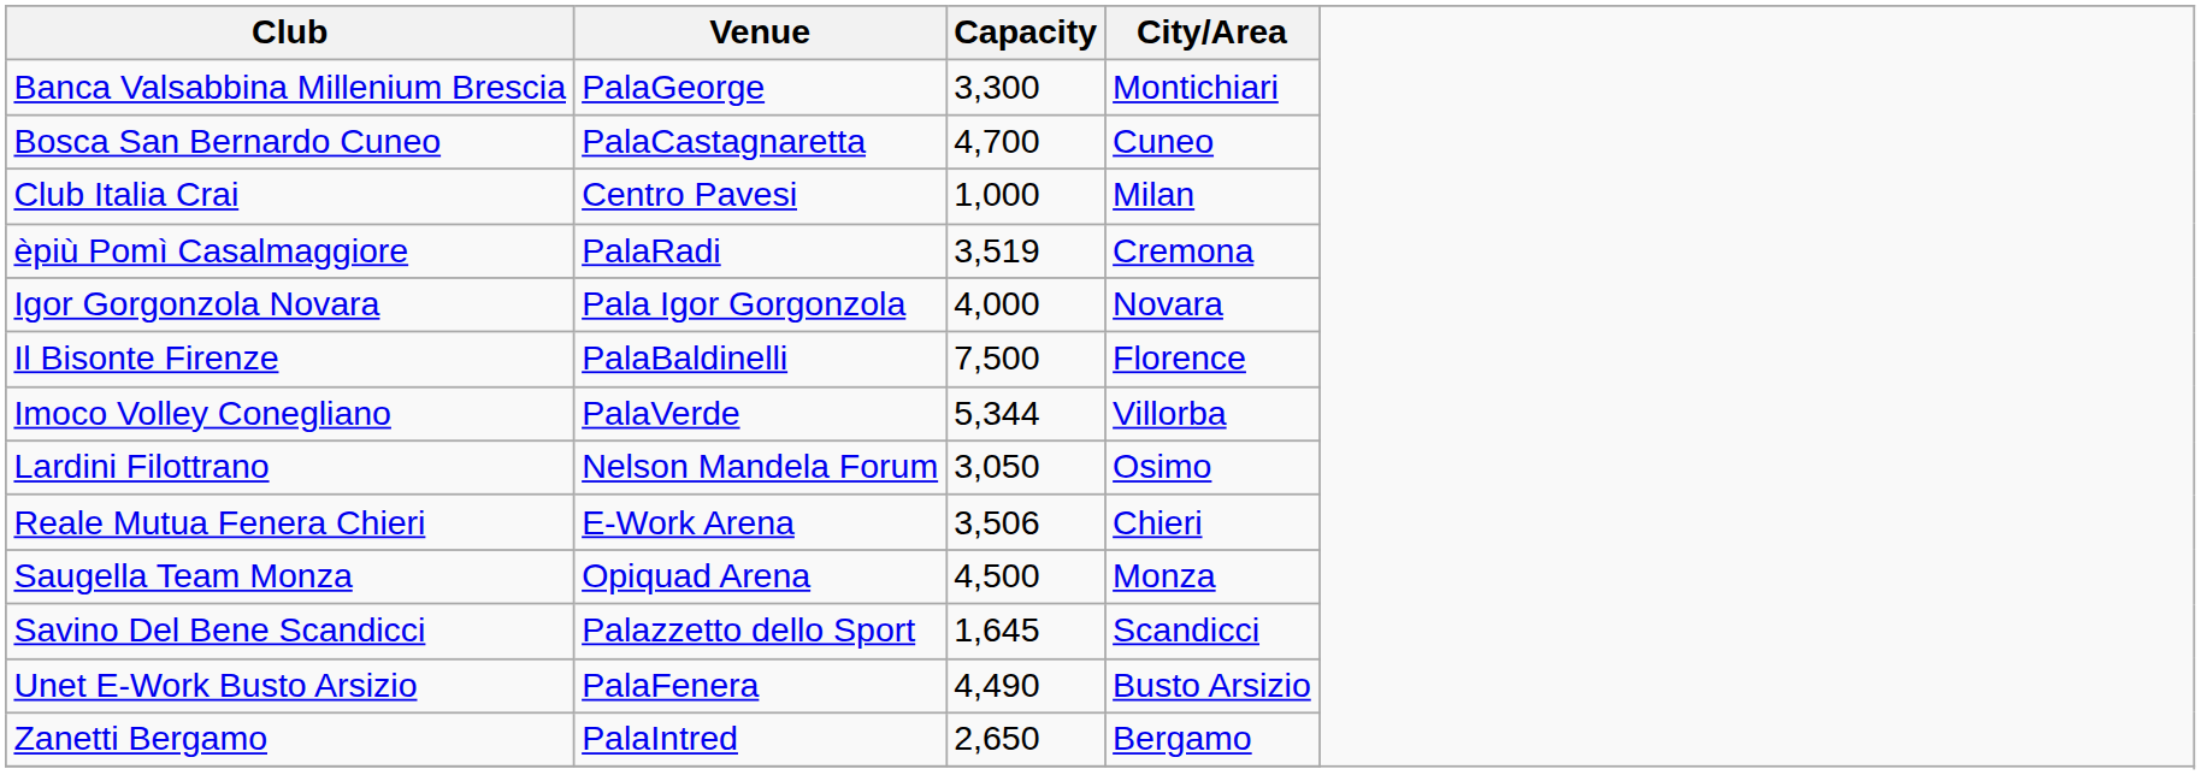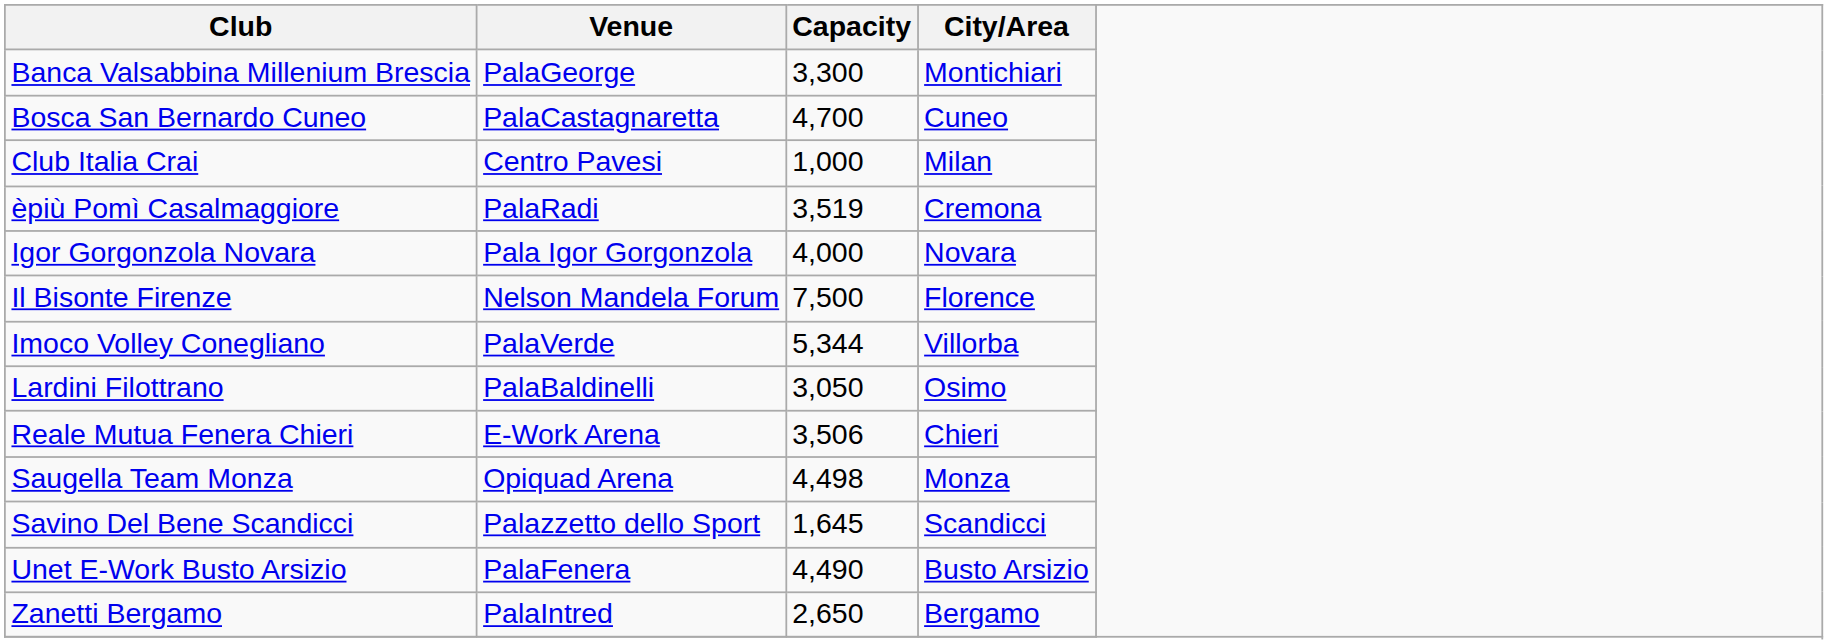Il Bisonte Firenze | Venue: PalaBaldinelli -> Nelson Mandela Forum
Lardini Filottrano | Venue: Nelson Mandela Forum -> PalaBaldinelli
Saugella Team Monza | Capacity: 4,500 -> 4,498
